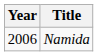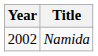Namida | Year: 2006 -> 2002
